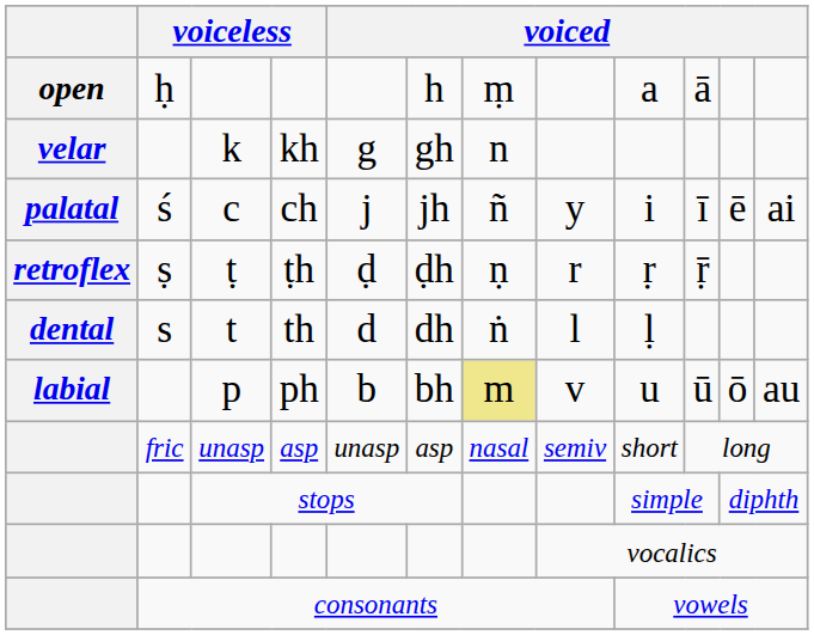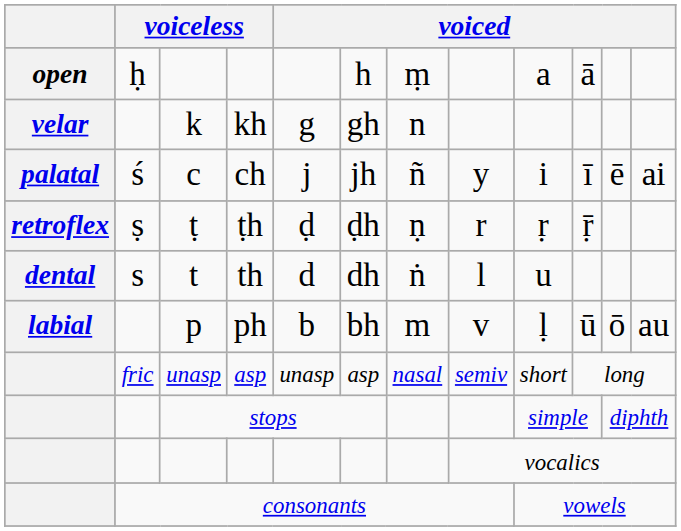th | column 9: ḷ -> u
ph | column 7: khaki background -> no background
ph | column 9: u -> ḷ
